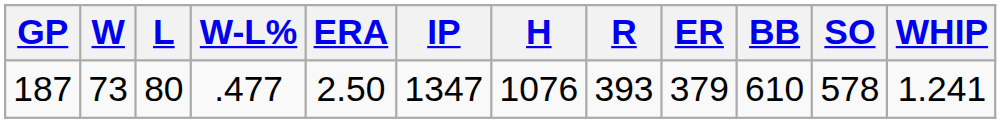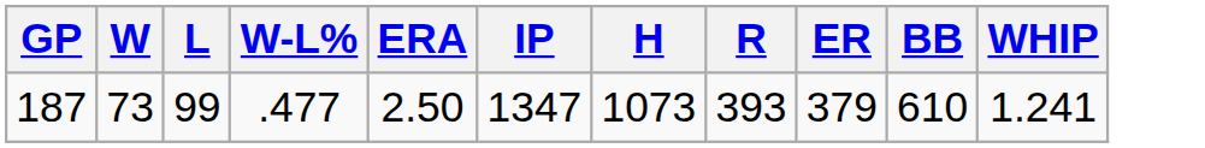- column: SO | 578
187 | L: 80 -> 99
187 | H: 1076 -> 1073
